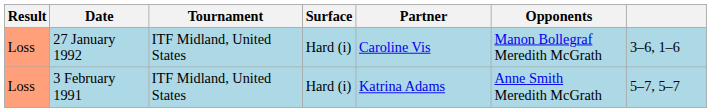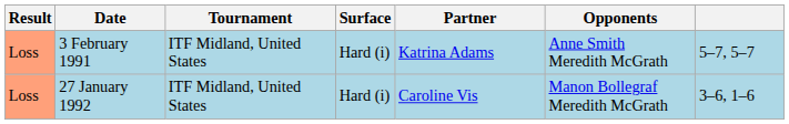rows swapped: 3 February 1991 <-> 27 January 1992
